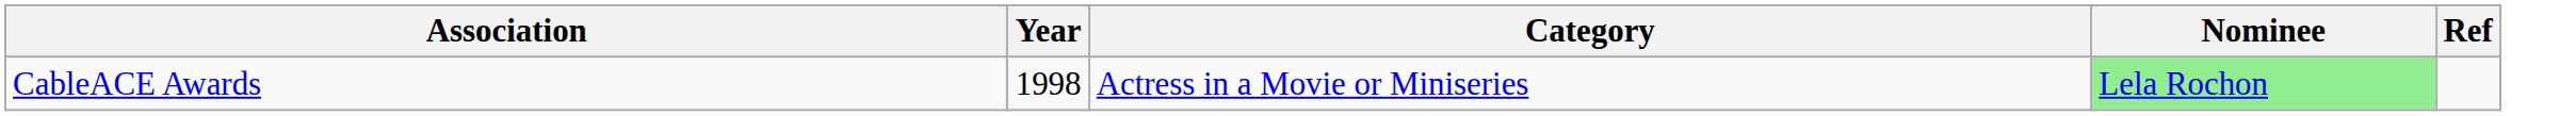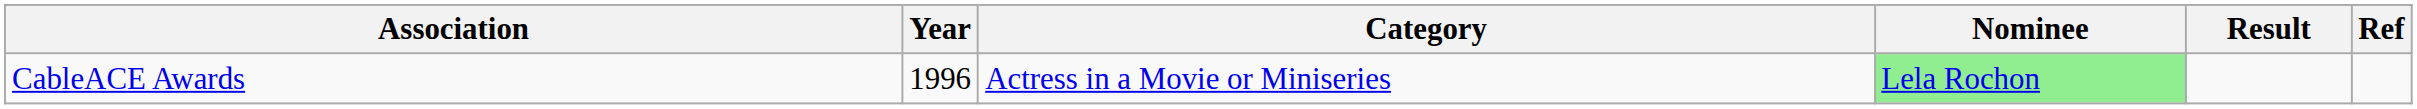+ column: Result
CableACE Awards | Year: 1998 -> 1996
